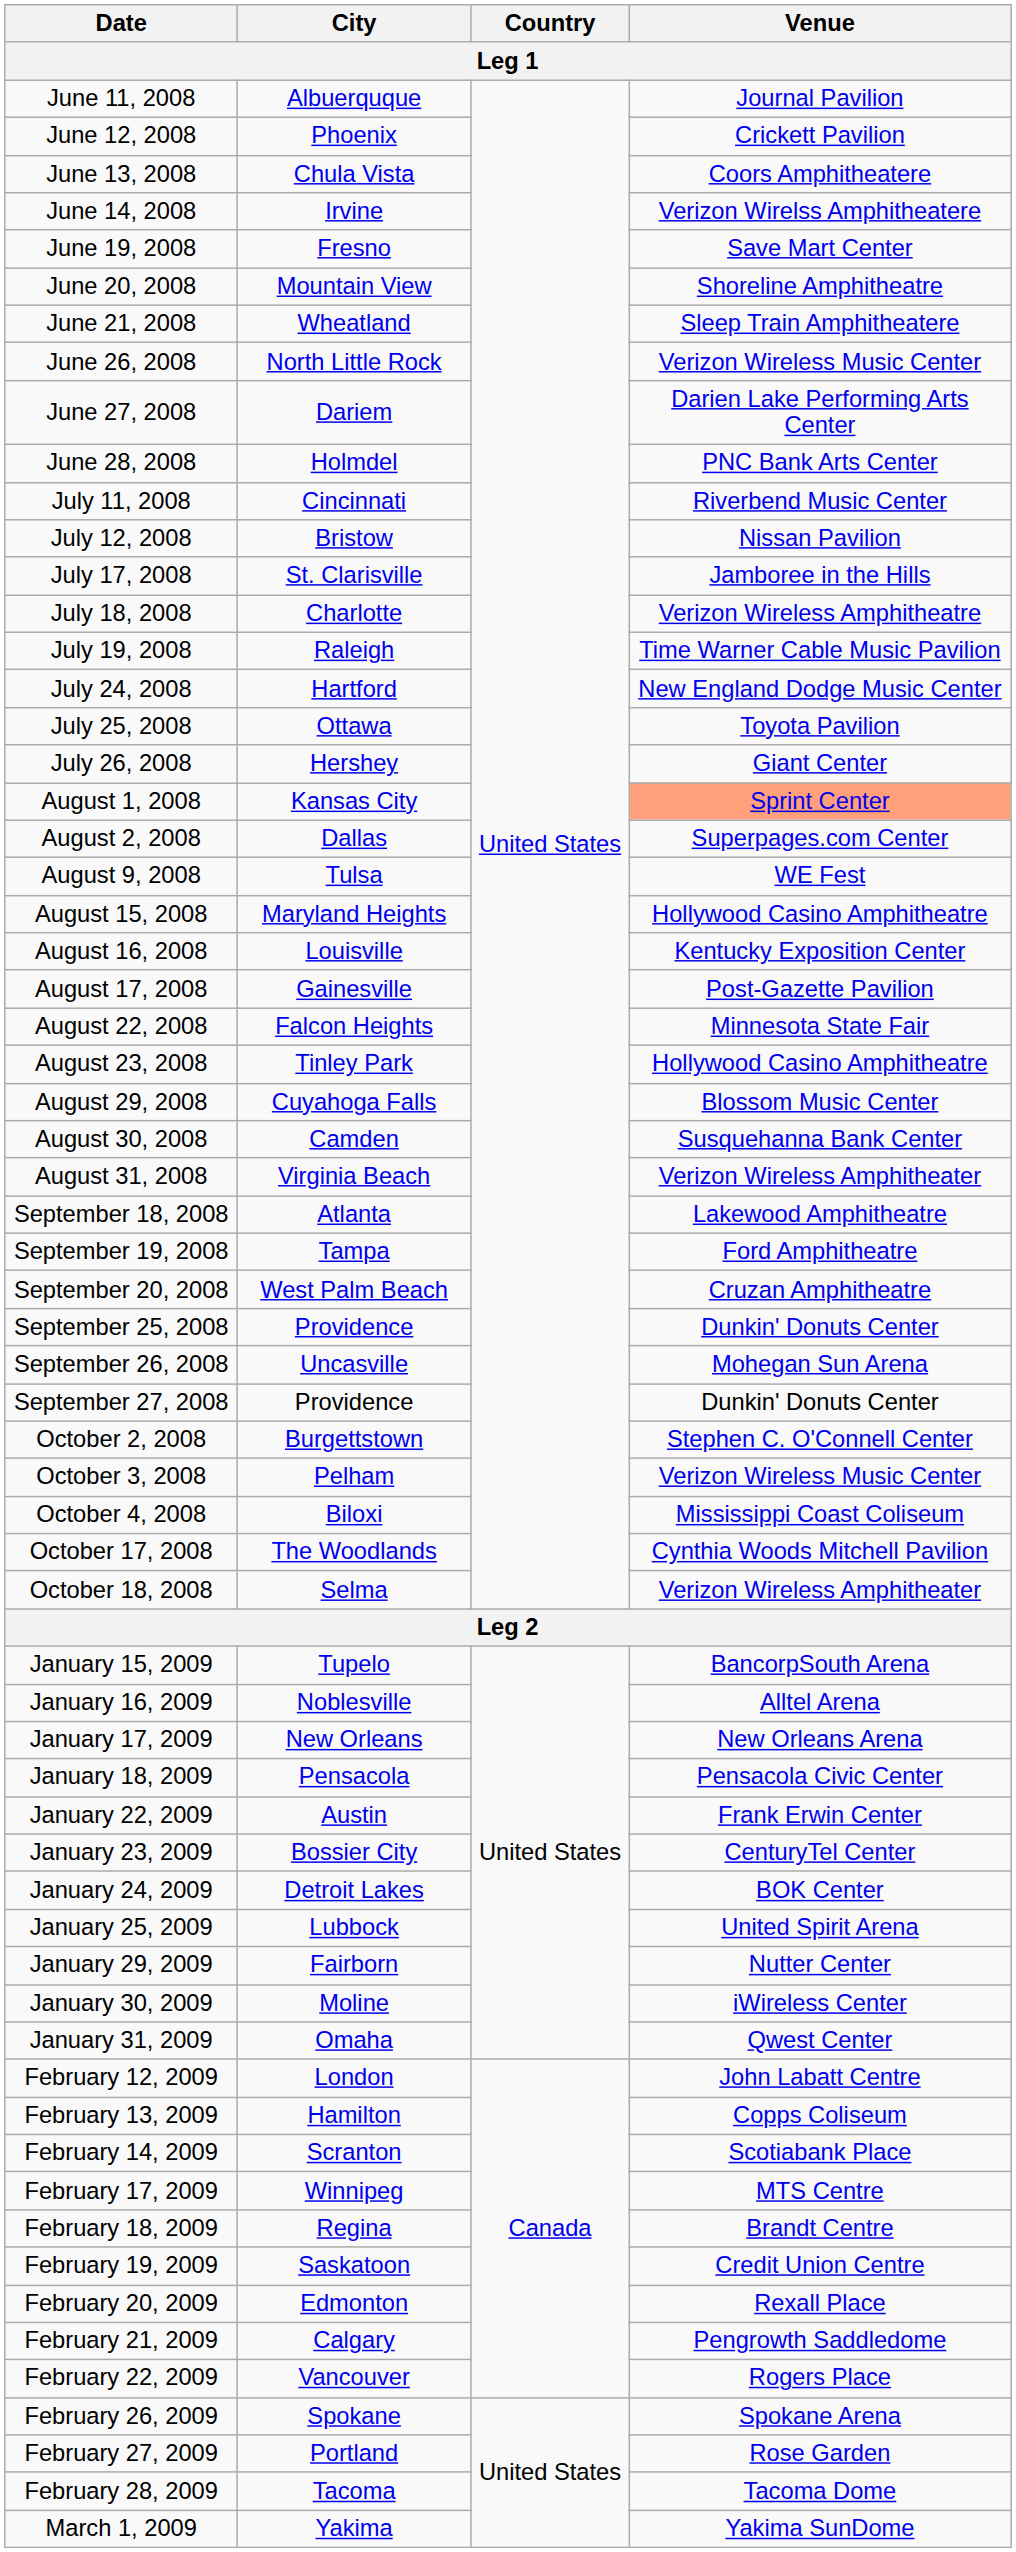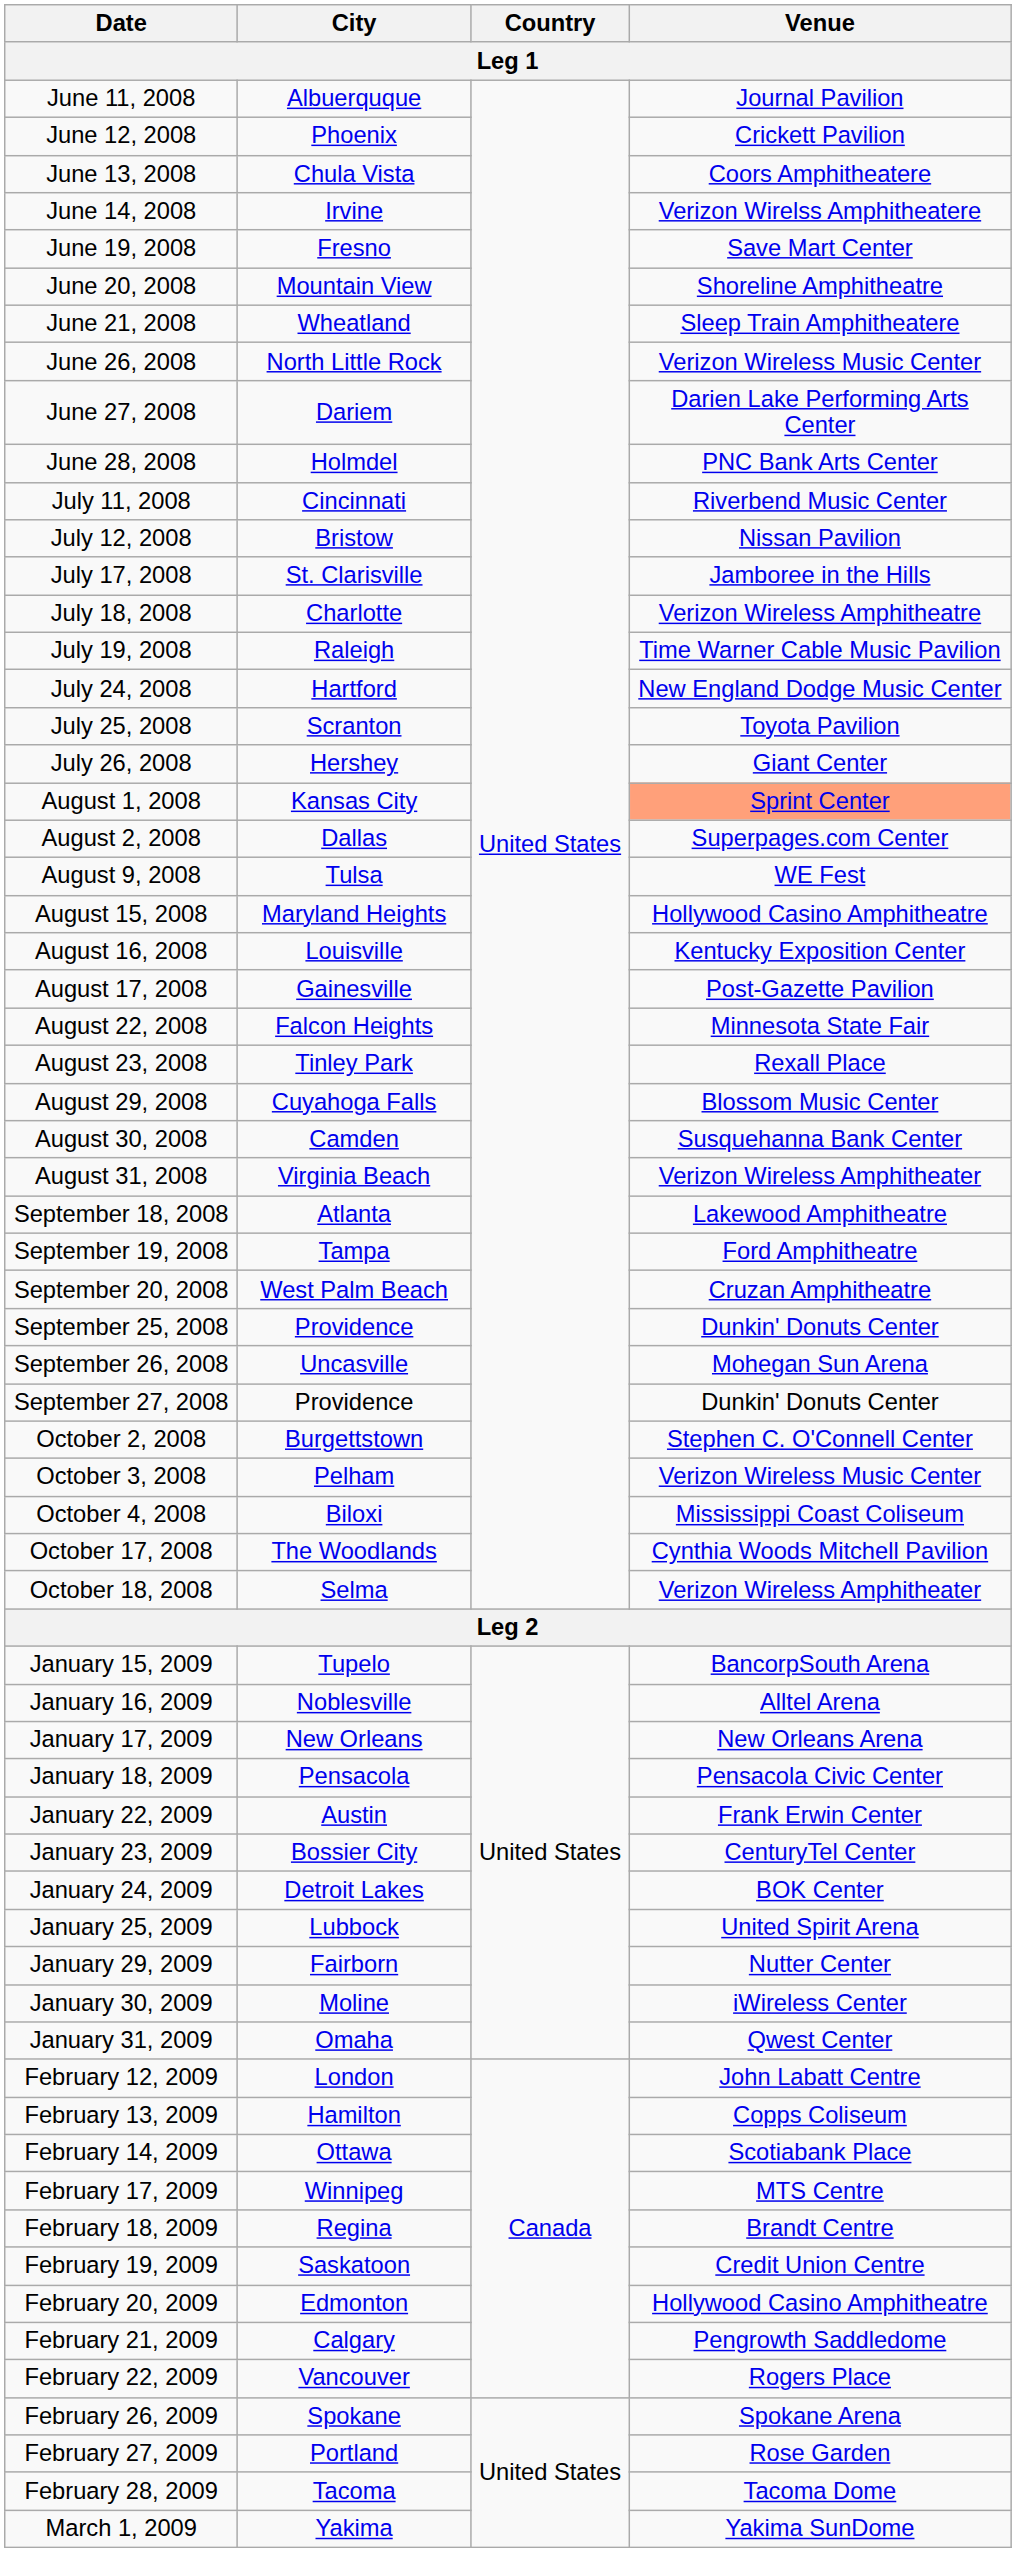July 25, 2008 | City: Ottawa -> Scranton
August 23, 2008 | Venue: Hollywood Casino Amphitheatre -> Rexall Place
February 14, 2009 | City: Scranton -> Ottawa
February 20, 2009 | Venue: Rexall Place -> Hollywood Casino Amphitheatre
